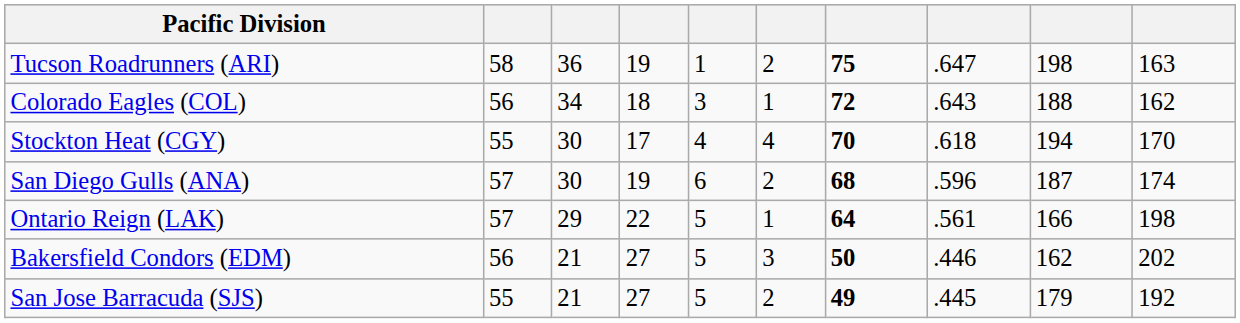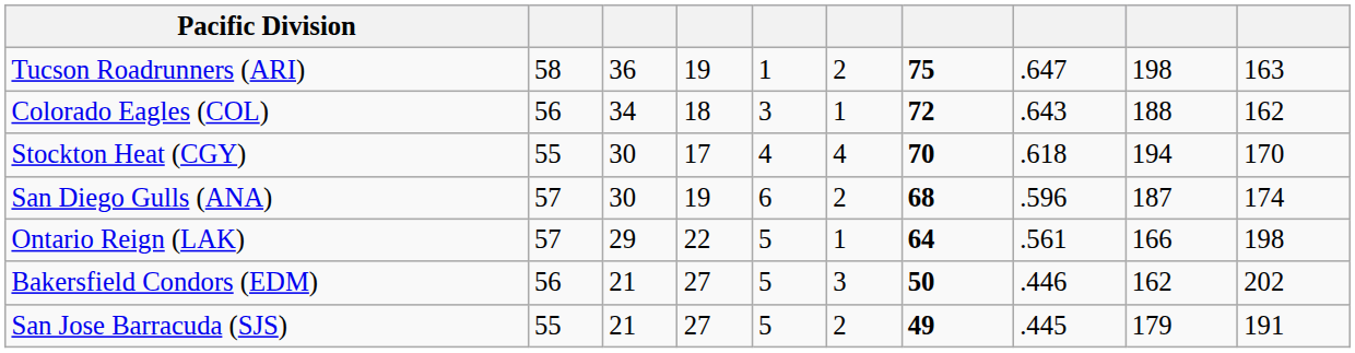San Jose Barracuda (SJS) | column 10: 192 -> 191
